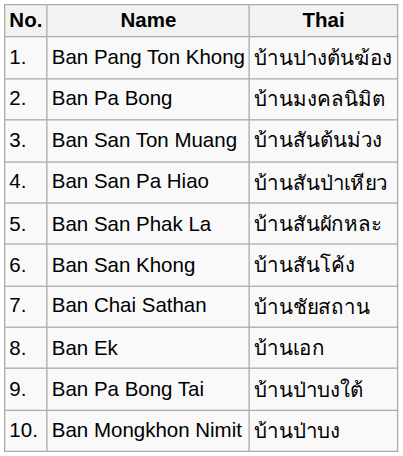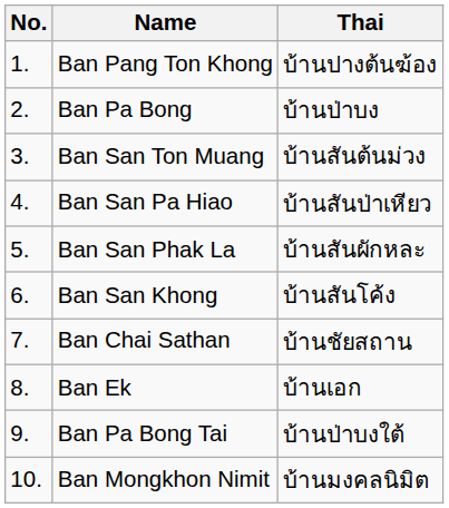Ban Pa Bong | Thai: บ้านมงคลนิมิต -> บ้านป่าบง
Ban Mongkhon Nimit | Thai: บ้านป่าบง -> บ้านมงคลนิมิต
